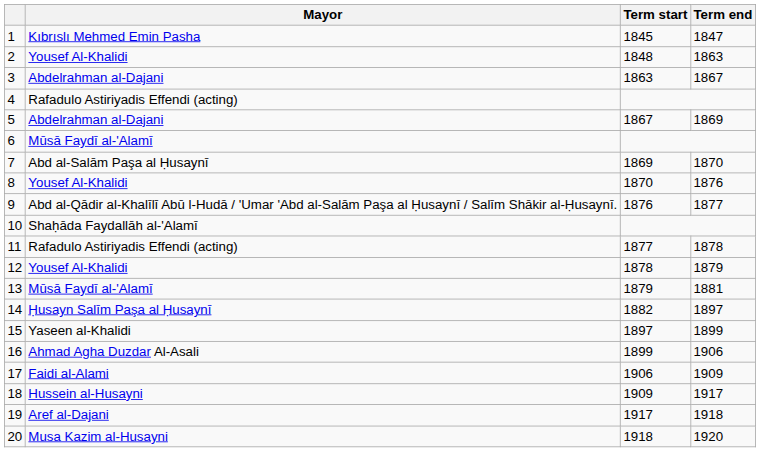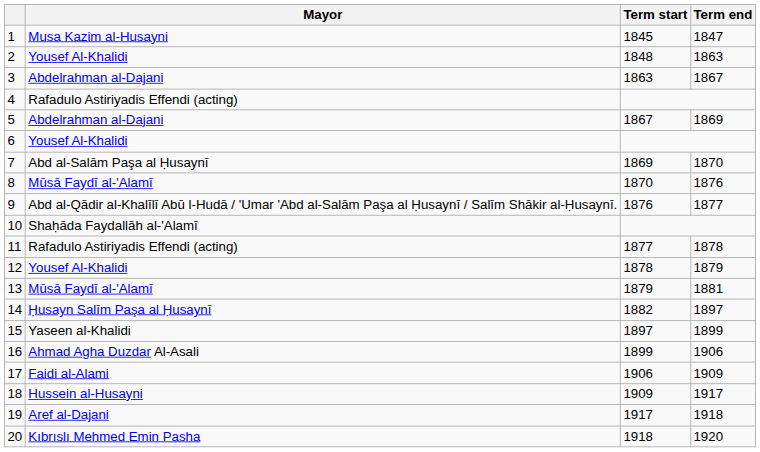1 | Mayor: Kıbrıslı Mehmed Emin Pasha -> Musa Kazim al-Husayni
6 | Mayor: Mūsā Faydī al-'Alamī -> Yousef Al-Khalidi
8 | Mayor: Yousef Al-Khalidi -> Mūsā Faydī al-'Alamī
20 | Mayor: Musa Kazim al-Husayni -> Kıbrıslı Mehmed Emin Pasha
